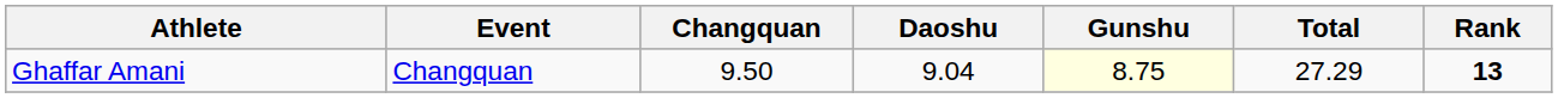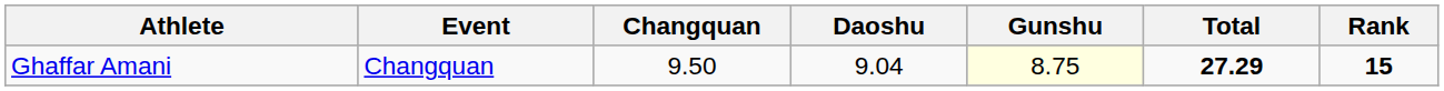Ghaffar Amani | Total: normal -> bold
Ghaffar Amani | Rank: 13 -> 15
